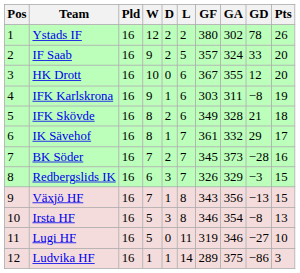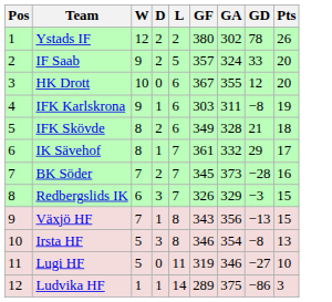- column: Pld | 16 | 16 | 16 | 16 | 16 | 16 | 16 | 16 | 16 | 16 | 16 | 16
